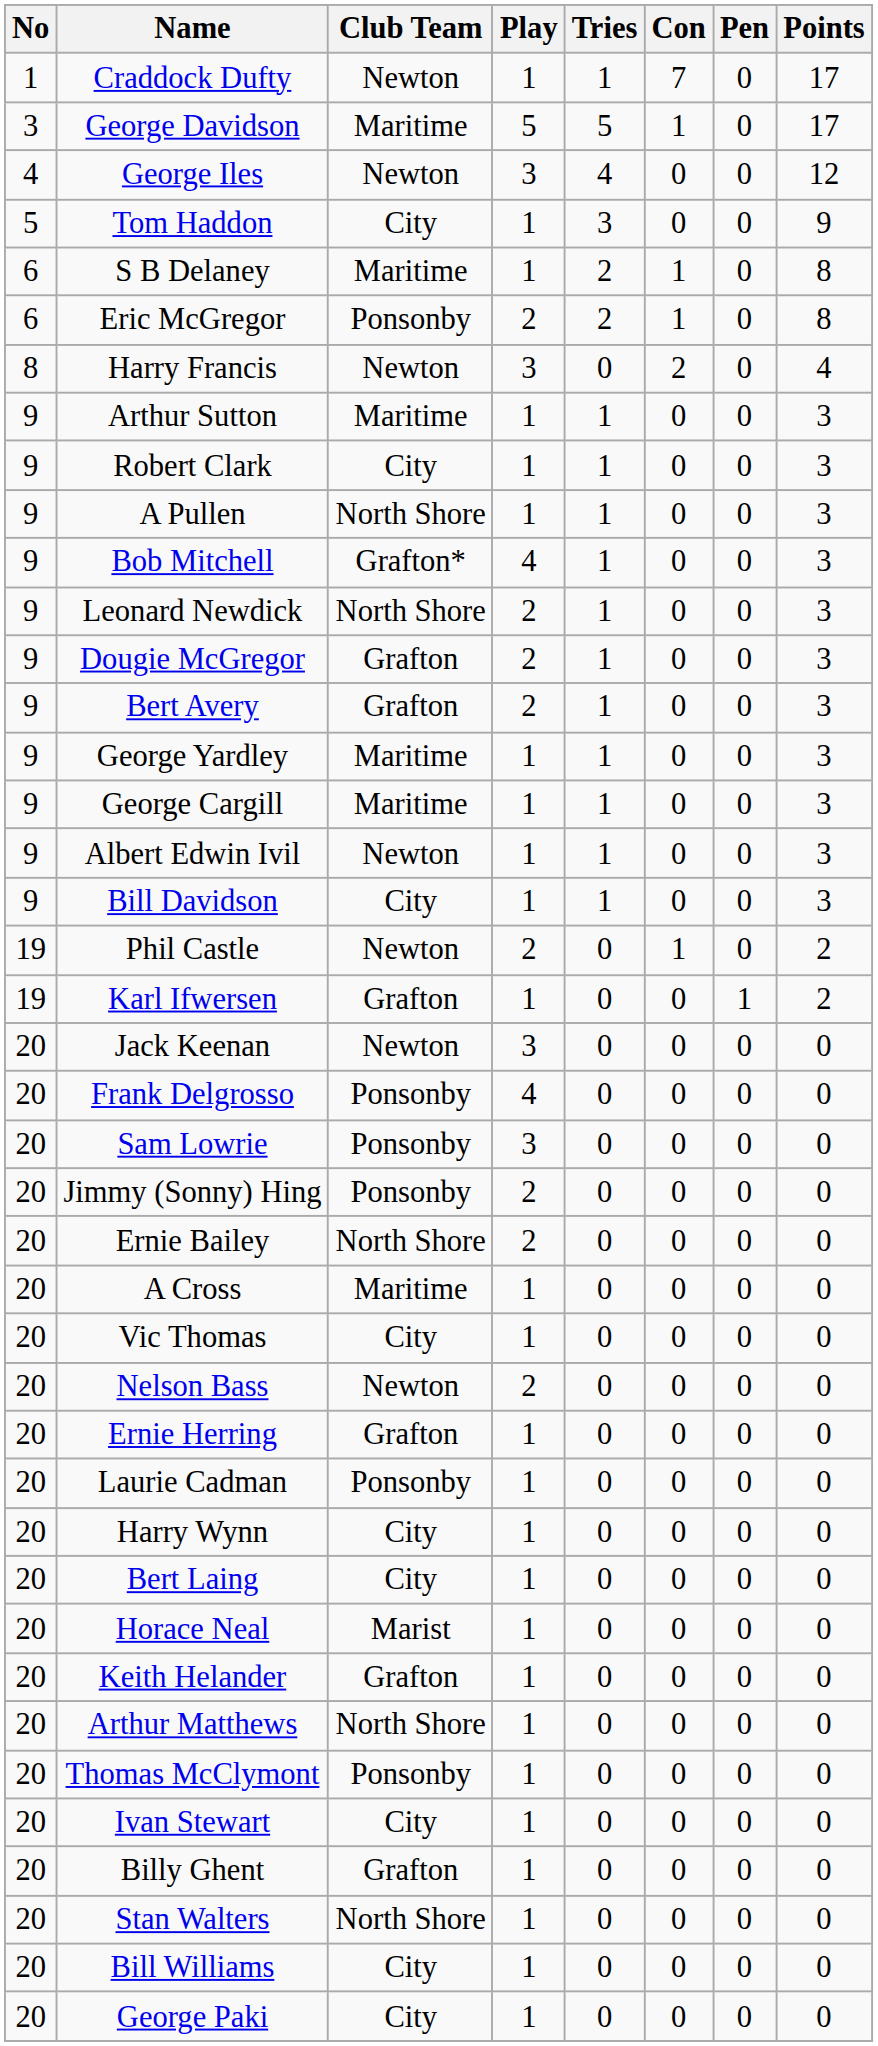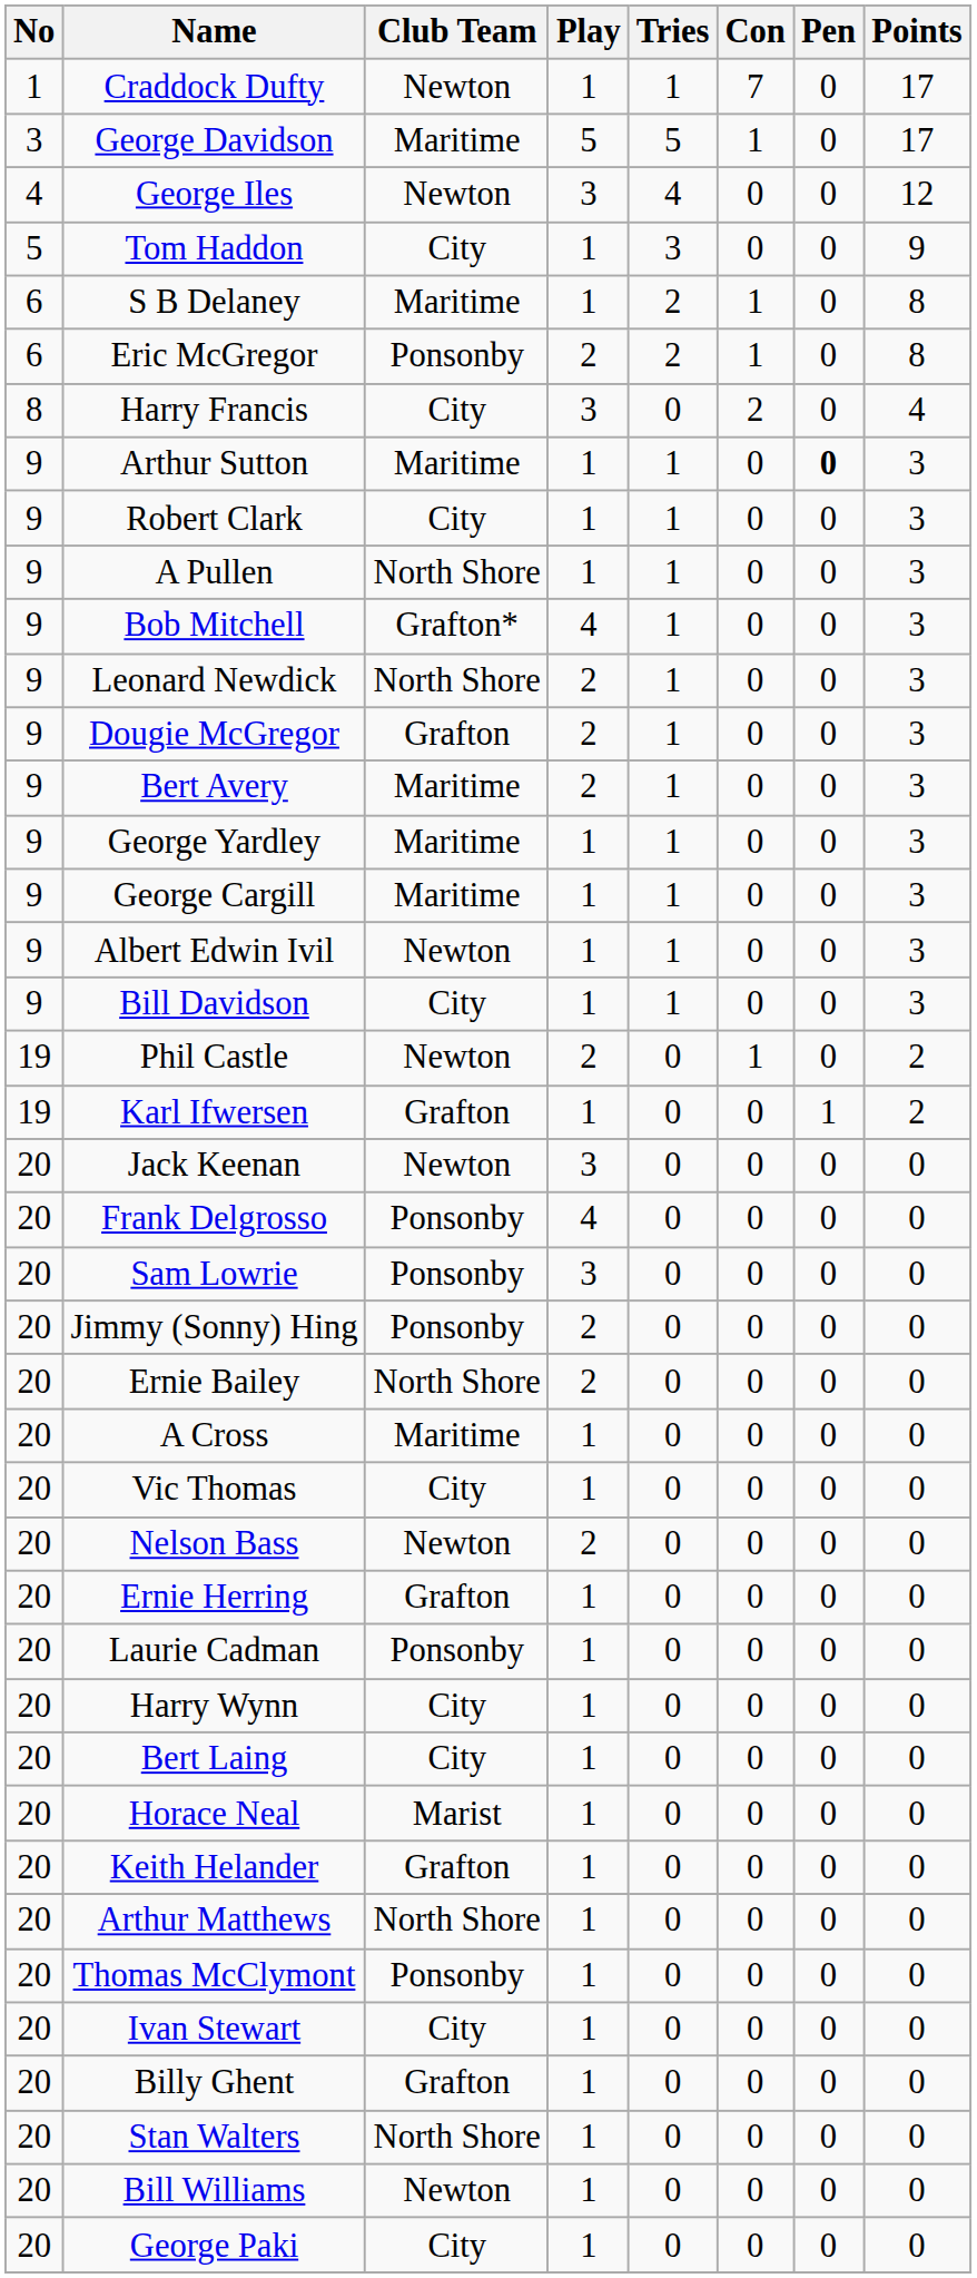Harry Francis | Club Team: Newton -> City
Arthur Sutton | Pen: normal -> bold
Bert Avery | Club Team: Grafton -> Maritime
Bill Williams | Club Team: City -> Newton
